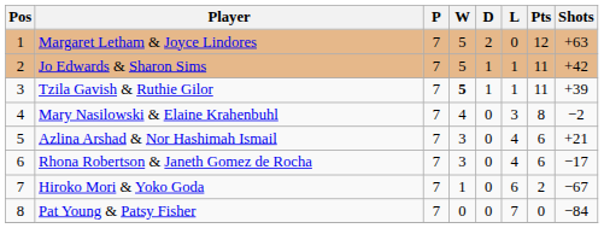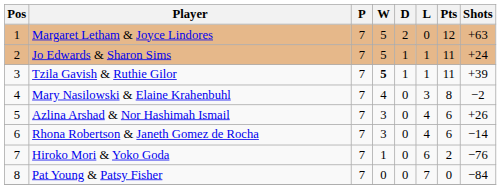Jo Edwards & Sharon Sims | Shots: +42 -> +24
Azlina Arshad & Nor Hashimah Ismail | Shots: +21 -> +26
Rhona Robertson & Janeth Gomez de Rocha | Shots: −17 -> −14
Hiroko Mori & Yoko Goda | Shots: −67 -> −76
